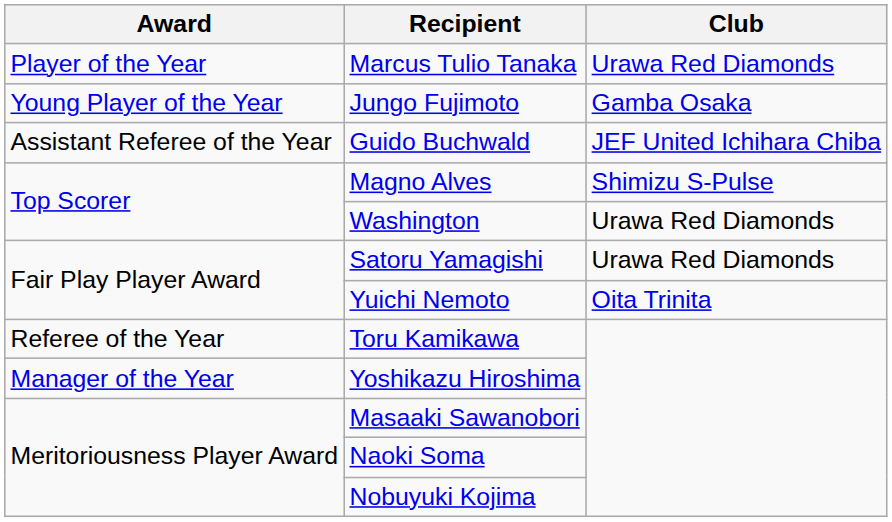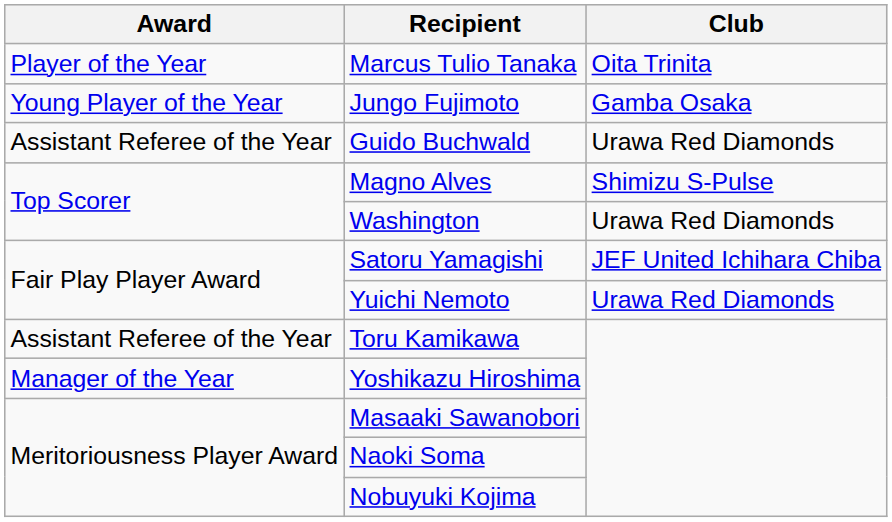Marcus Tulio Tanaka | Club: Urawa Red Diamonds -> Oita Trinita
Guido Buchwald | Club: JEF United Ichihara Chiba -> Urawa Red Diamonds
Satoru Yamagishi | Club: Urawa Red Diamonds -> JEF United Ichihara Chiba
Yuichi Nemoto | Club: Oita Trinita -> Urawa Red Diamonds
Toru Kamikawa | Award: Referee of the Year -> Assistant Referee of the Year
